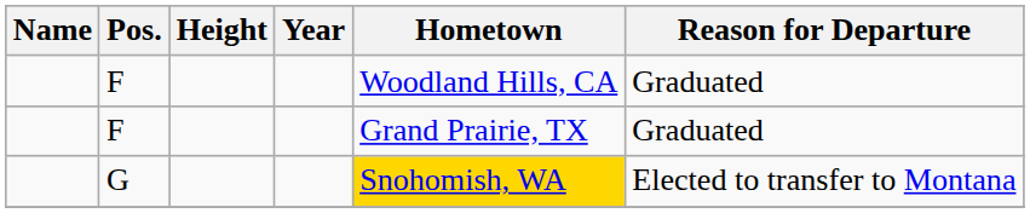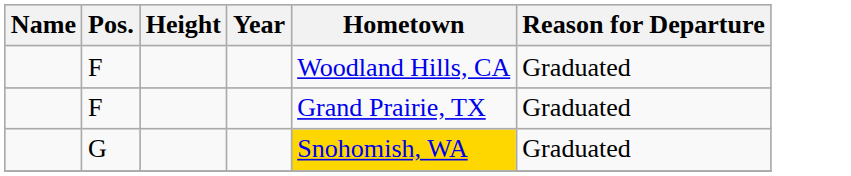G | Reason for Departure: Elected to transfer to Montana -> Graduated
